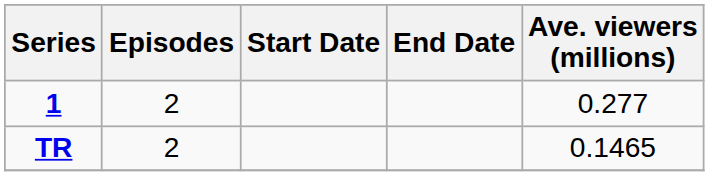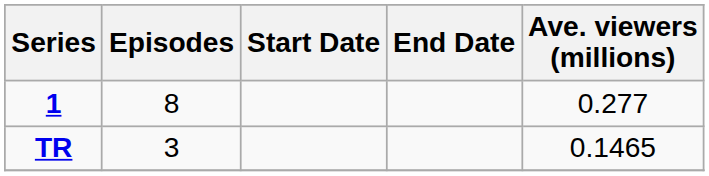1 | Episodes: 2 -> 8
TR | Episodes: 2 -> 3
